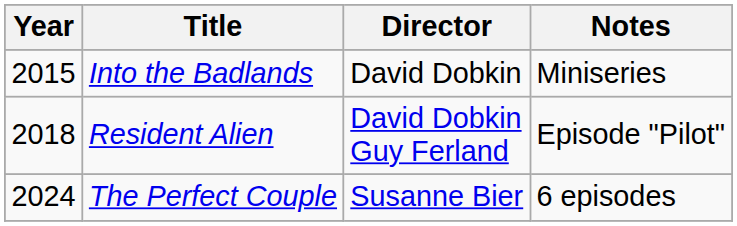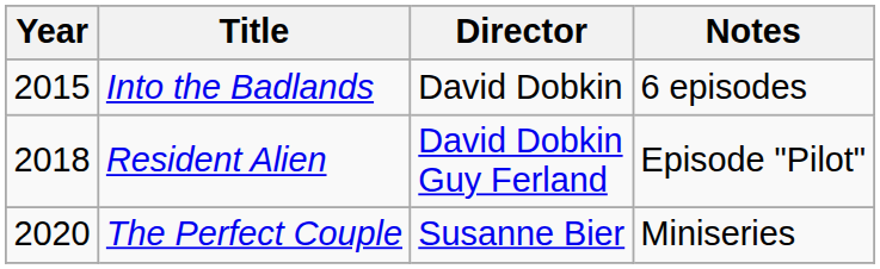Into the Badlands | Notes: Miniseries -> 6 episodes
The Perfect Couple | Year: 2024 -> 2020
The Perfect Couple | Notes: 6 episodes -> Miniseries
